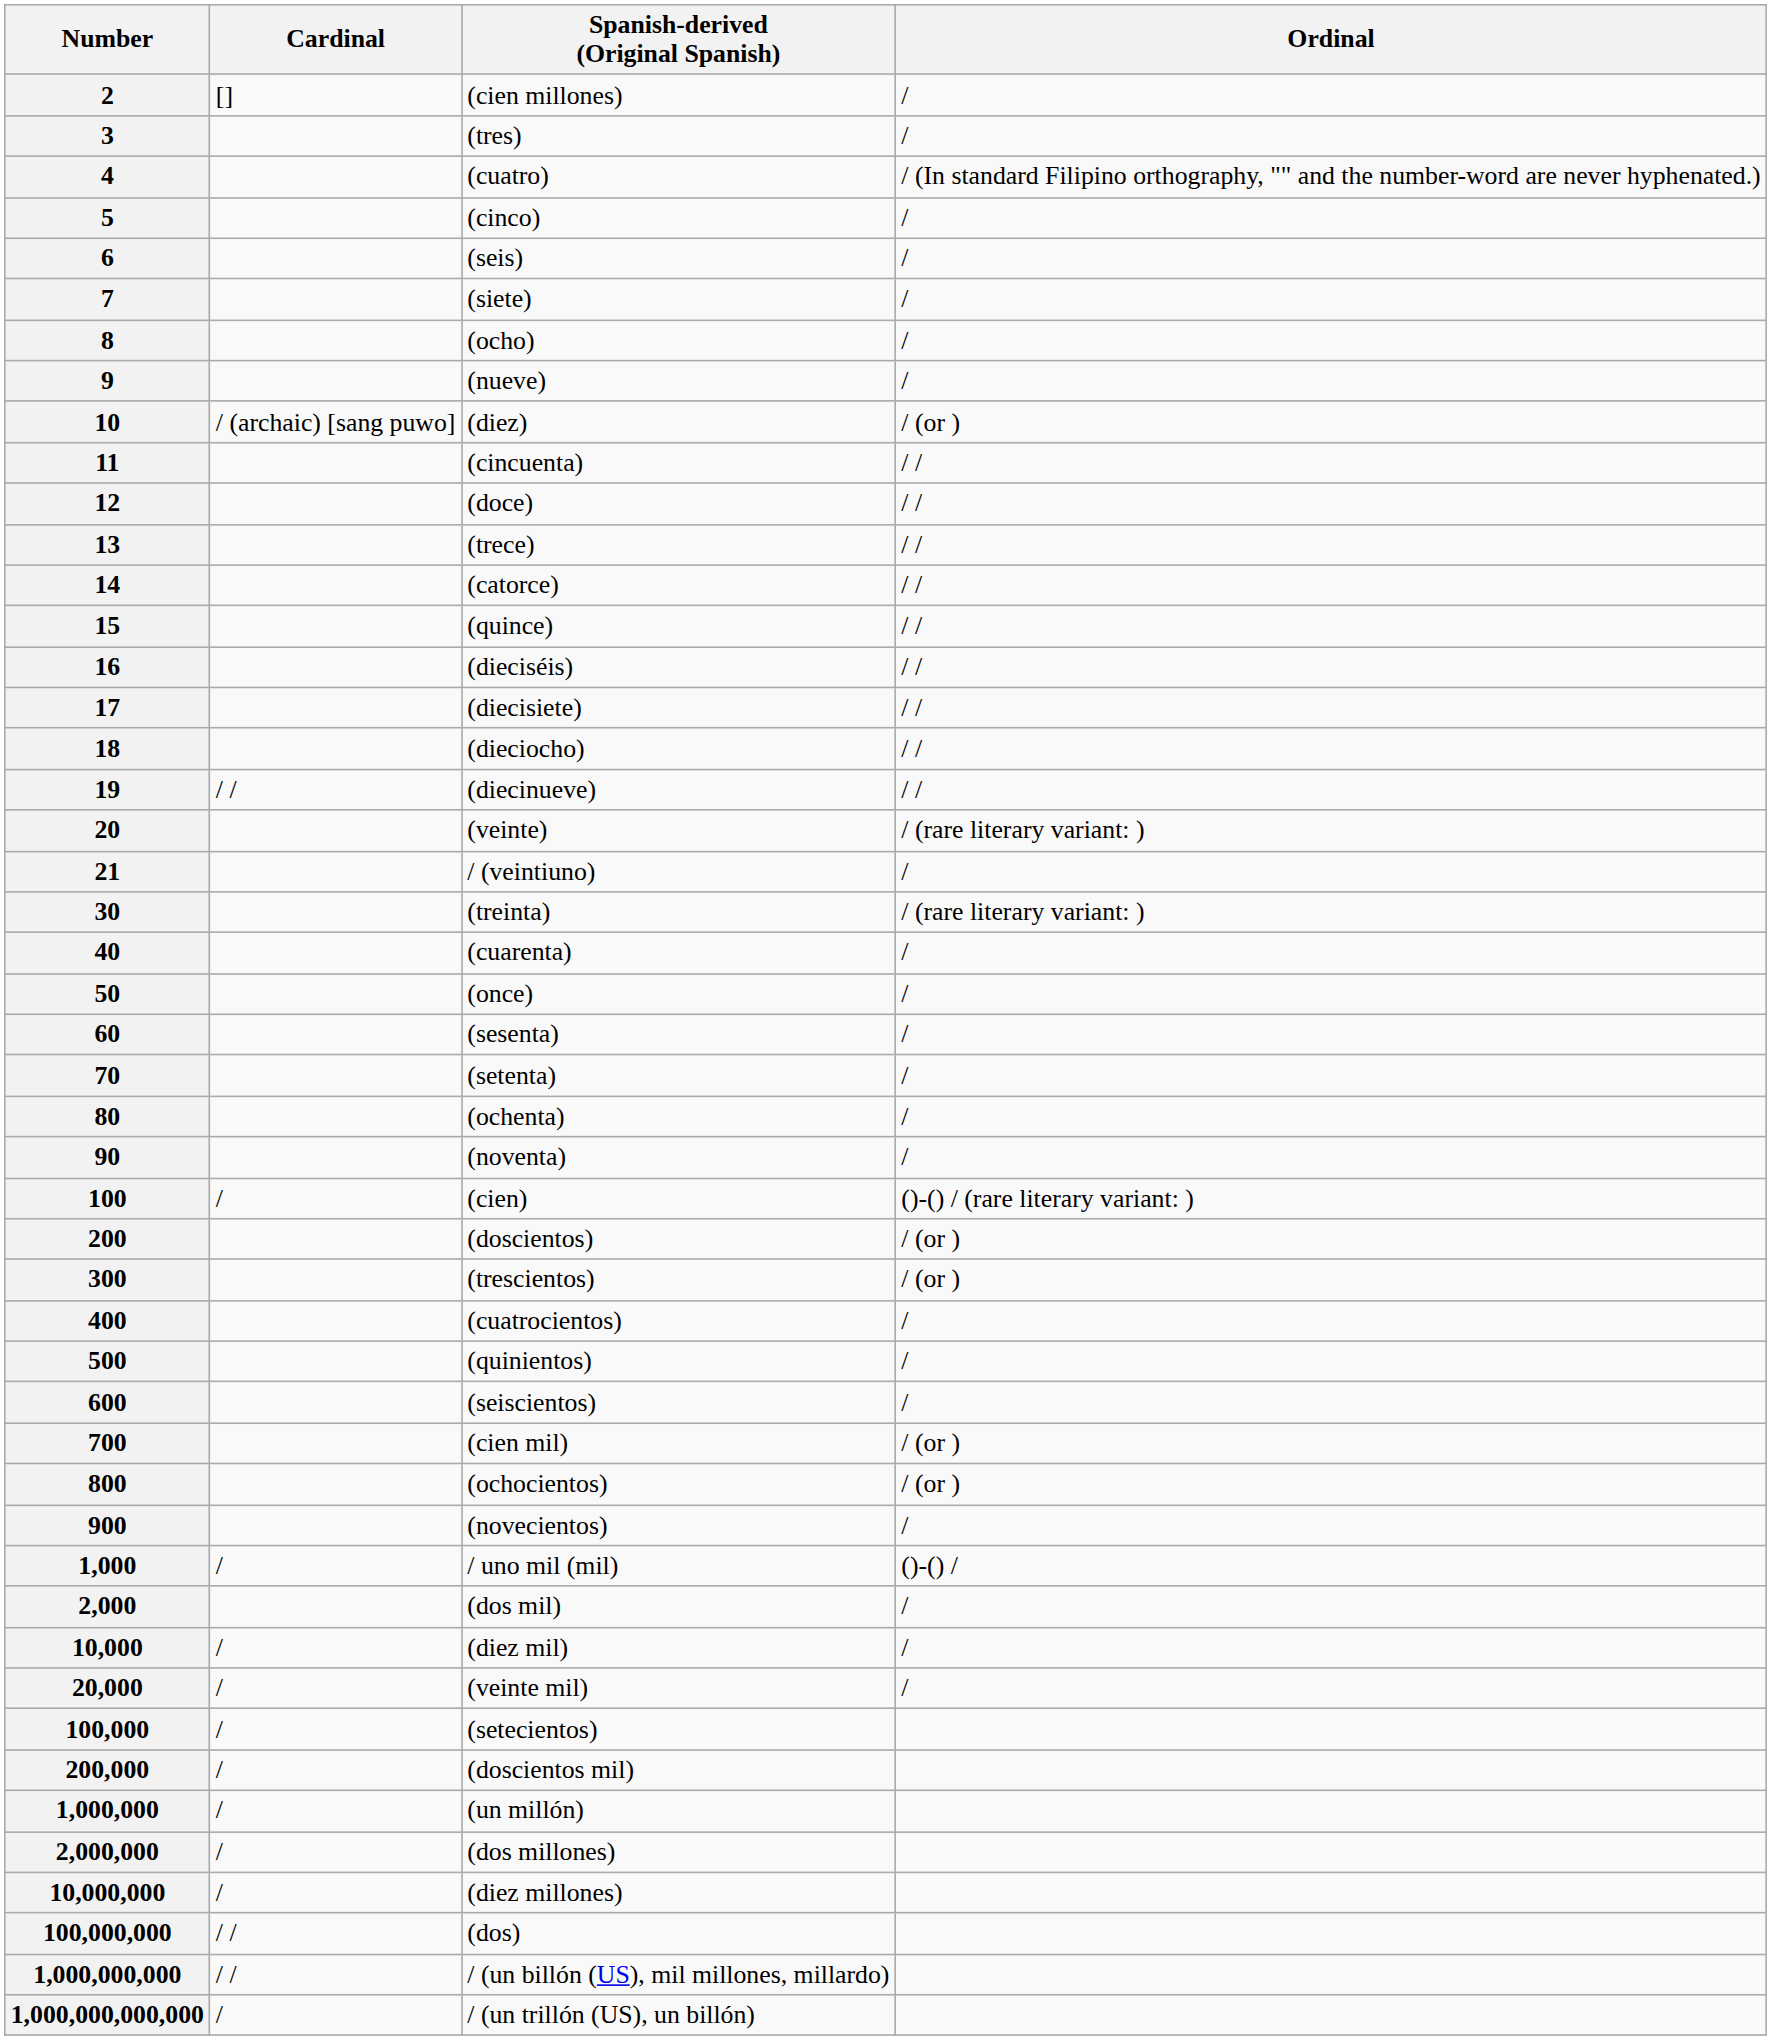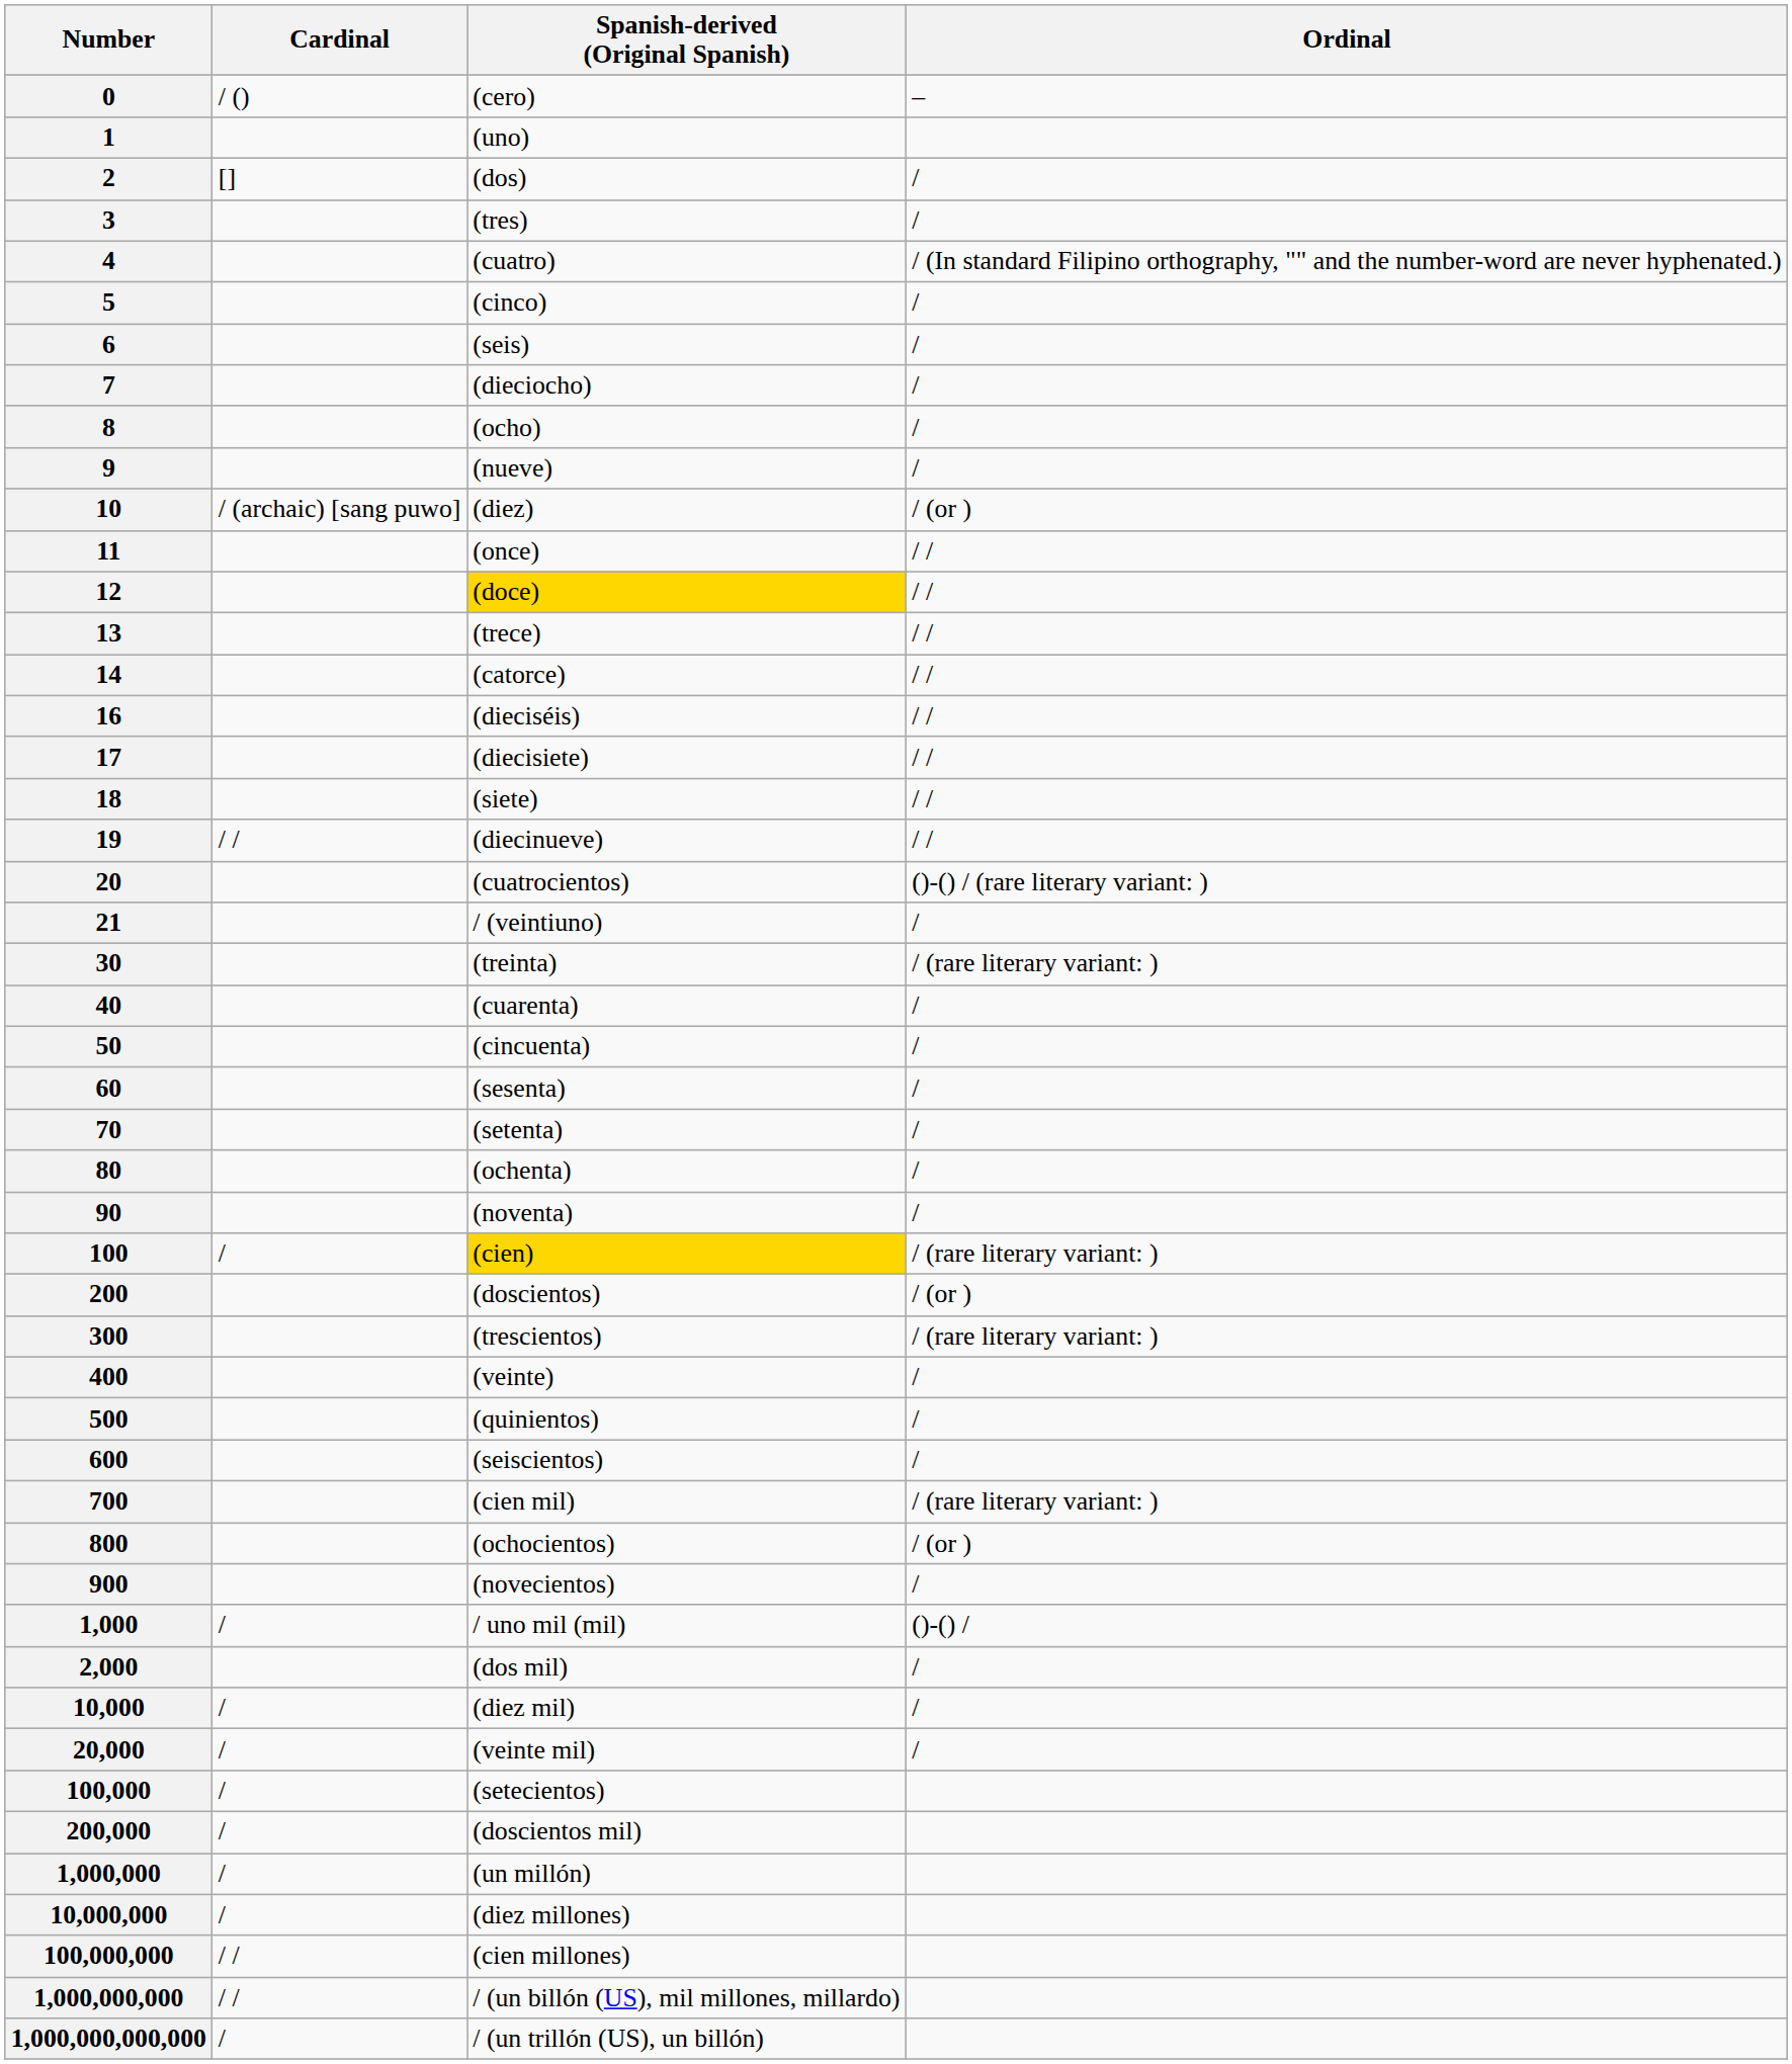+ row: 0 | / () | (cero) | –
+ row: 1 | (uno)
2 | Spanish-derived (Original Spanish): (cien millones) -> (dos)
7 | Spanish-derived (Original Spanish): (siete) -> (dieciocho)
11 | Spanish-derived (Original Spanish): (cincuenta) -> (once)
12 | Spanish-derived (Original Spanish): no background -> gold background
- row: 15 | (quince) | / /
18 | Spanish-derived (Original Spanish): (dieciocho) -> (siete)
20 | Spanish-derived (Original Spanish): (veinte) -> (cuatrocientos)
20 | Ordinal: / (rare literary variant: ) -> ()-() / (rare literary variant: )
50 | Spanish-derived (Original Spanish): (once) -> (cincuenta)
100 | Spanish-derived (Original Spanish): no background -> gold background
100 | Ordinal: ()-() / (rare literary variant: ) -> / (rare literary variant: )
300 | Ordinal: / (or ) -> / (rare literary variant: )
400 | Spanish-derived (Original Spanish): (cuatrocientos) -> (veinte)
700 | Ordinal: / (or ) -> / (rare literary variant: )
- row: 2,000,000 | / | (dos millones)
100,000,000 | Spanish-derived (Original Spanish): (dos) -> (cien millones)
